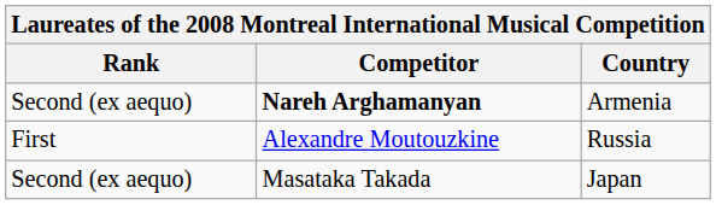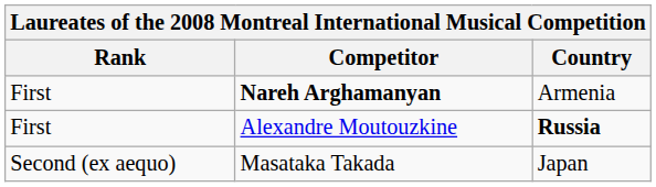Nareh Arghamanyan | Rank: Second (ex aequo) -> First
Alexandre Moutouzkine | Country: normal -> bold
